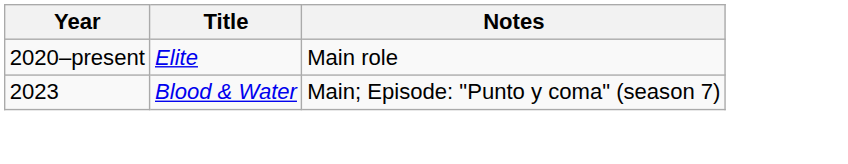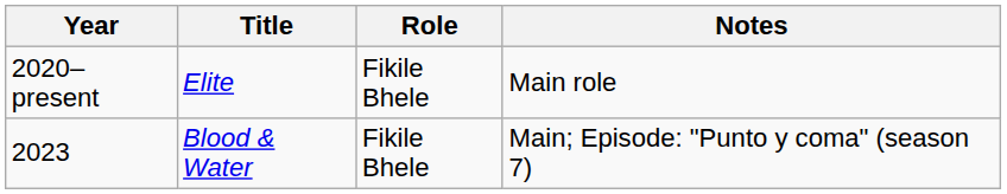+ column: Role | Fikile Bhele | Fikile Bhele
